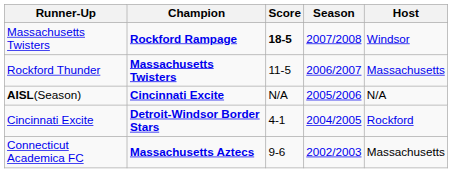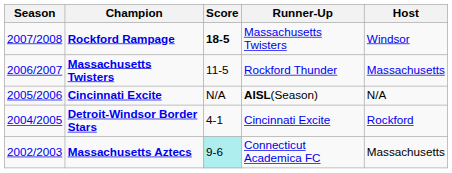columns swapped: Season <-> Runner-Up
Massachusetts Aztecs | Score: no background -> paleturquoise background
